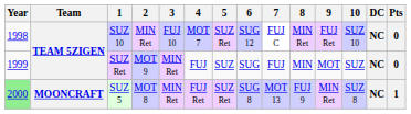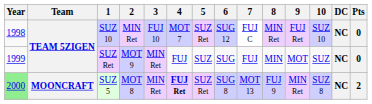SUZ 5 | 4: normal -> bold
SUZ 5 | Pts: 1 -> 2
